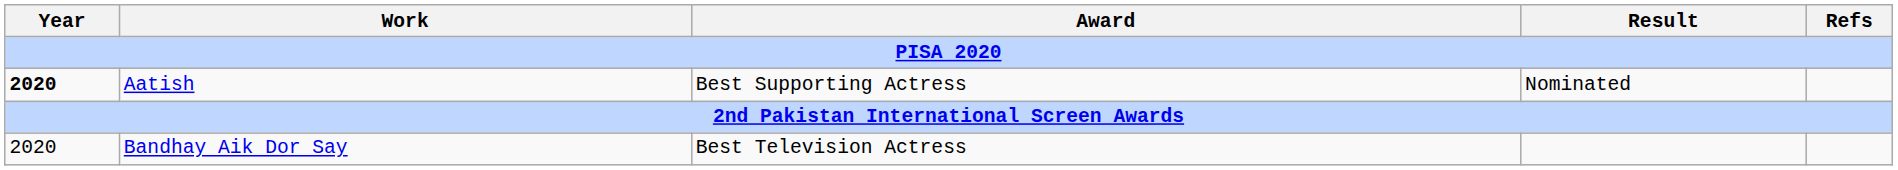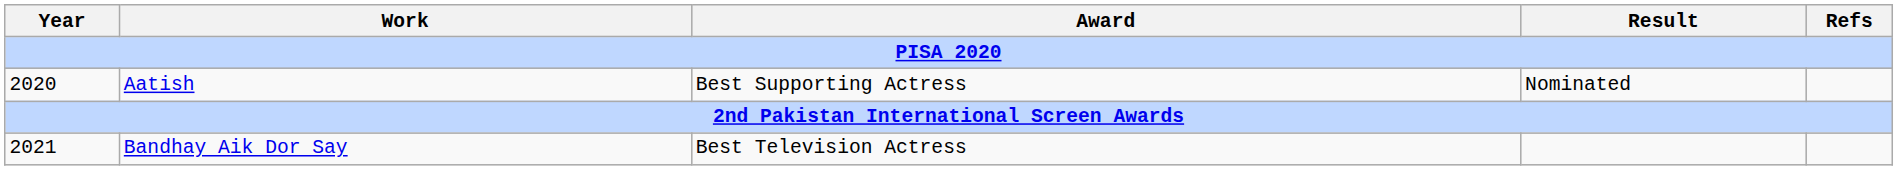Aatish | Year: bold -> normal
Bandhay Aik Dor Say | Year: 2020 -> 2021
